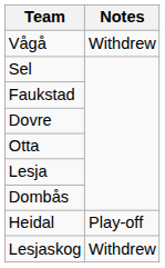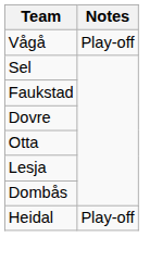Vågå | Notes: Withdrew -> Play-off
- row: Lesjaskog | Withdrew
